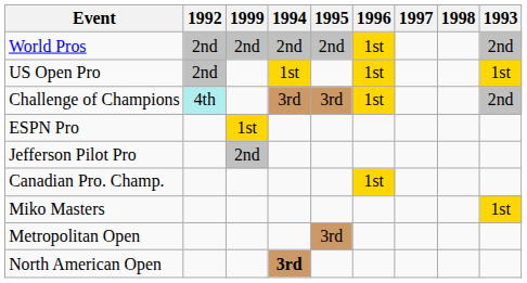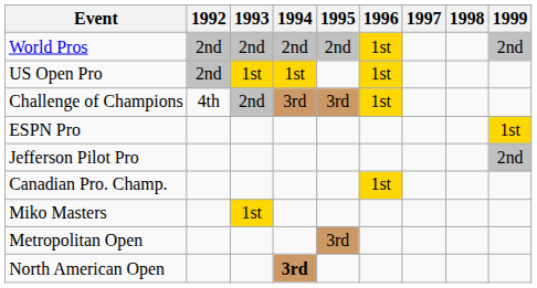columns swapped: 1993 <-> 1999
Challenge of Champions | 1992: paleturquoise background -> no background
